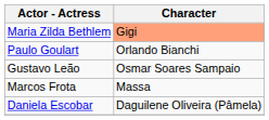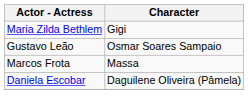Maria Zilda Bethlem | Character: lightsalmon background -> no background
- row: Paulo Goulart | Orlando Bianchi
